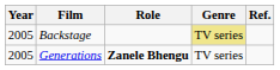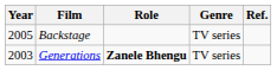Backstage | Genre: khaki background -> no background
Generations | Year: 2005 -> 2003
